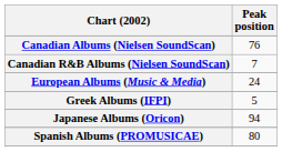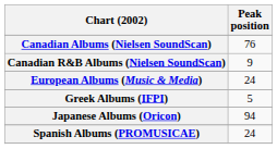Canadian R&B Albums (Nielsen SoundScan) | Peak position: 7 -> 9
Spanish Albums (PROMUSICAE) | Peak position: 80 -> 24
